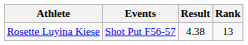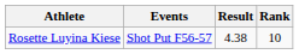Rosette Luyina Kiese | Rank: 13 -> 10
